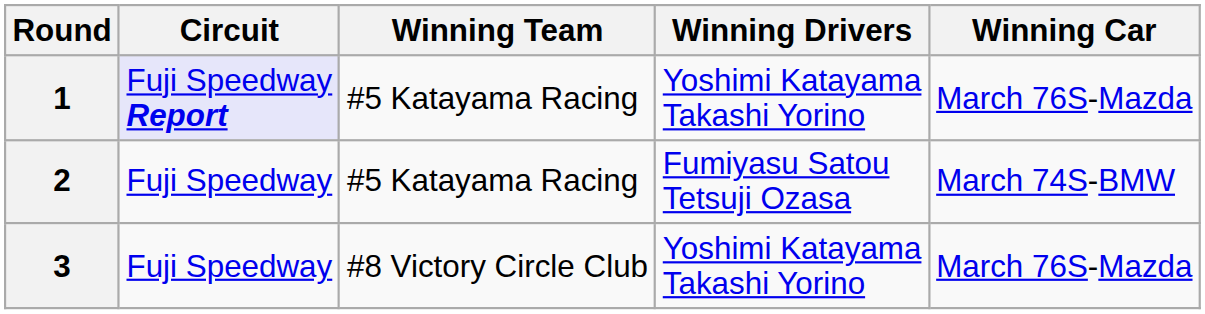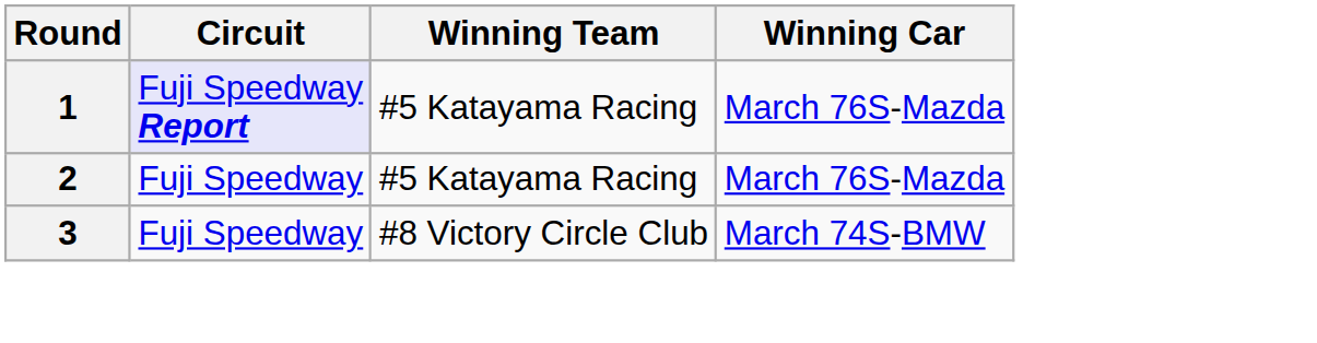- column: Winning Drivers | Yoshimi Katayama Takashi Yorino | Fumiyasu Satou Tetsuji Ozasa | Yoshimi Katayama Takashi Yorino
2 | Winning Car: March 74S-BMW -> March 76S-Mazda
3 | Winning Car: March 76S-Mazda -> March 74S-BMW
